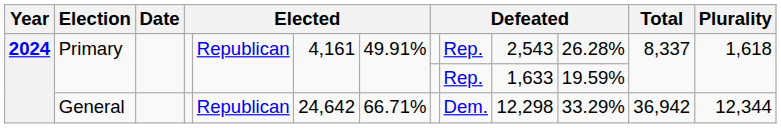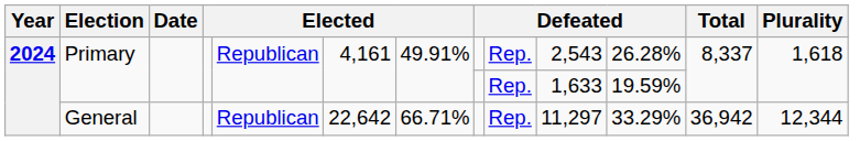General | column 6: 24,642 -> 22,642
General | column 9: Dem. -> Rep.
General | column 10: 12,298 -> 11,297
